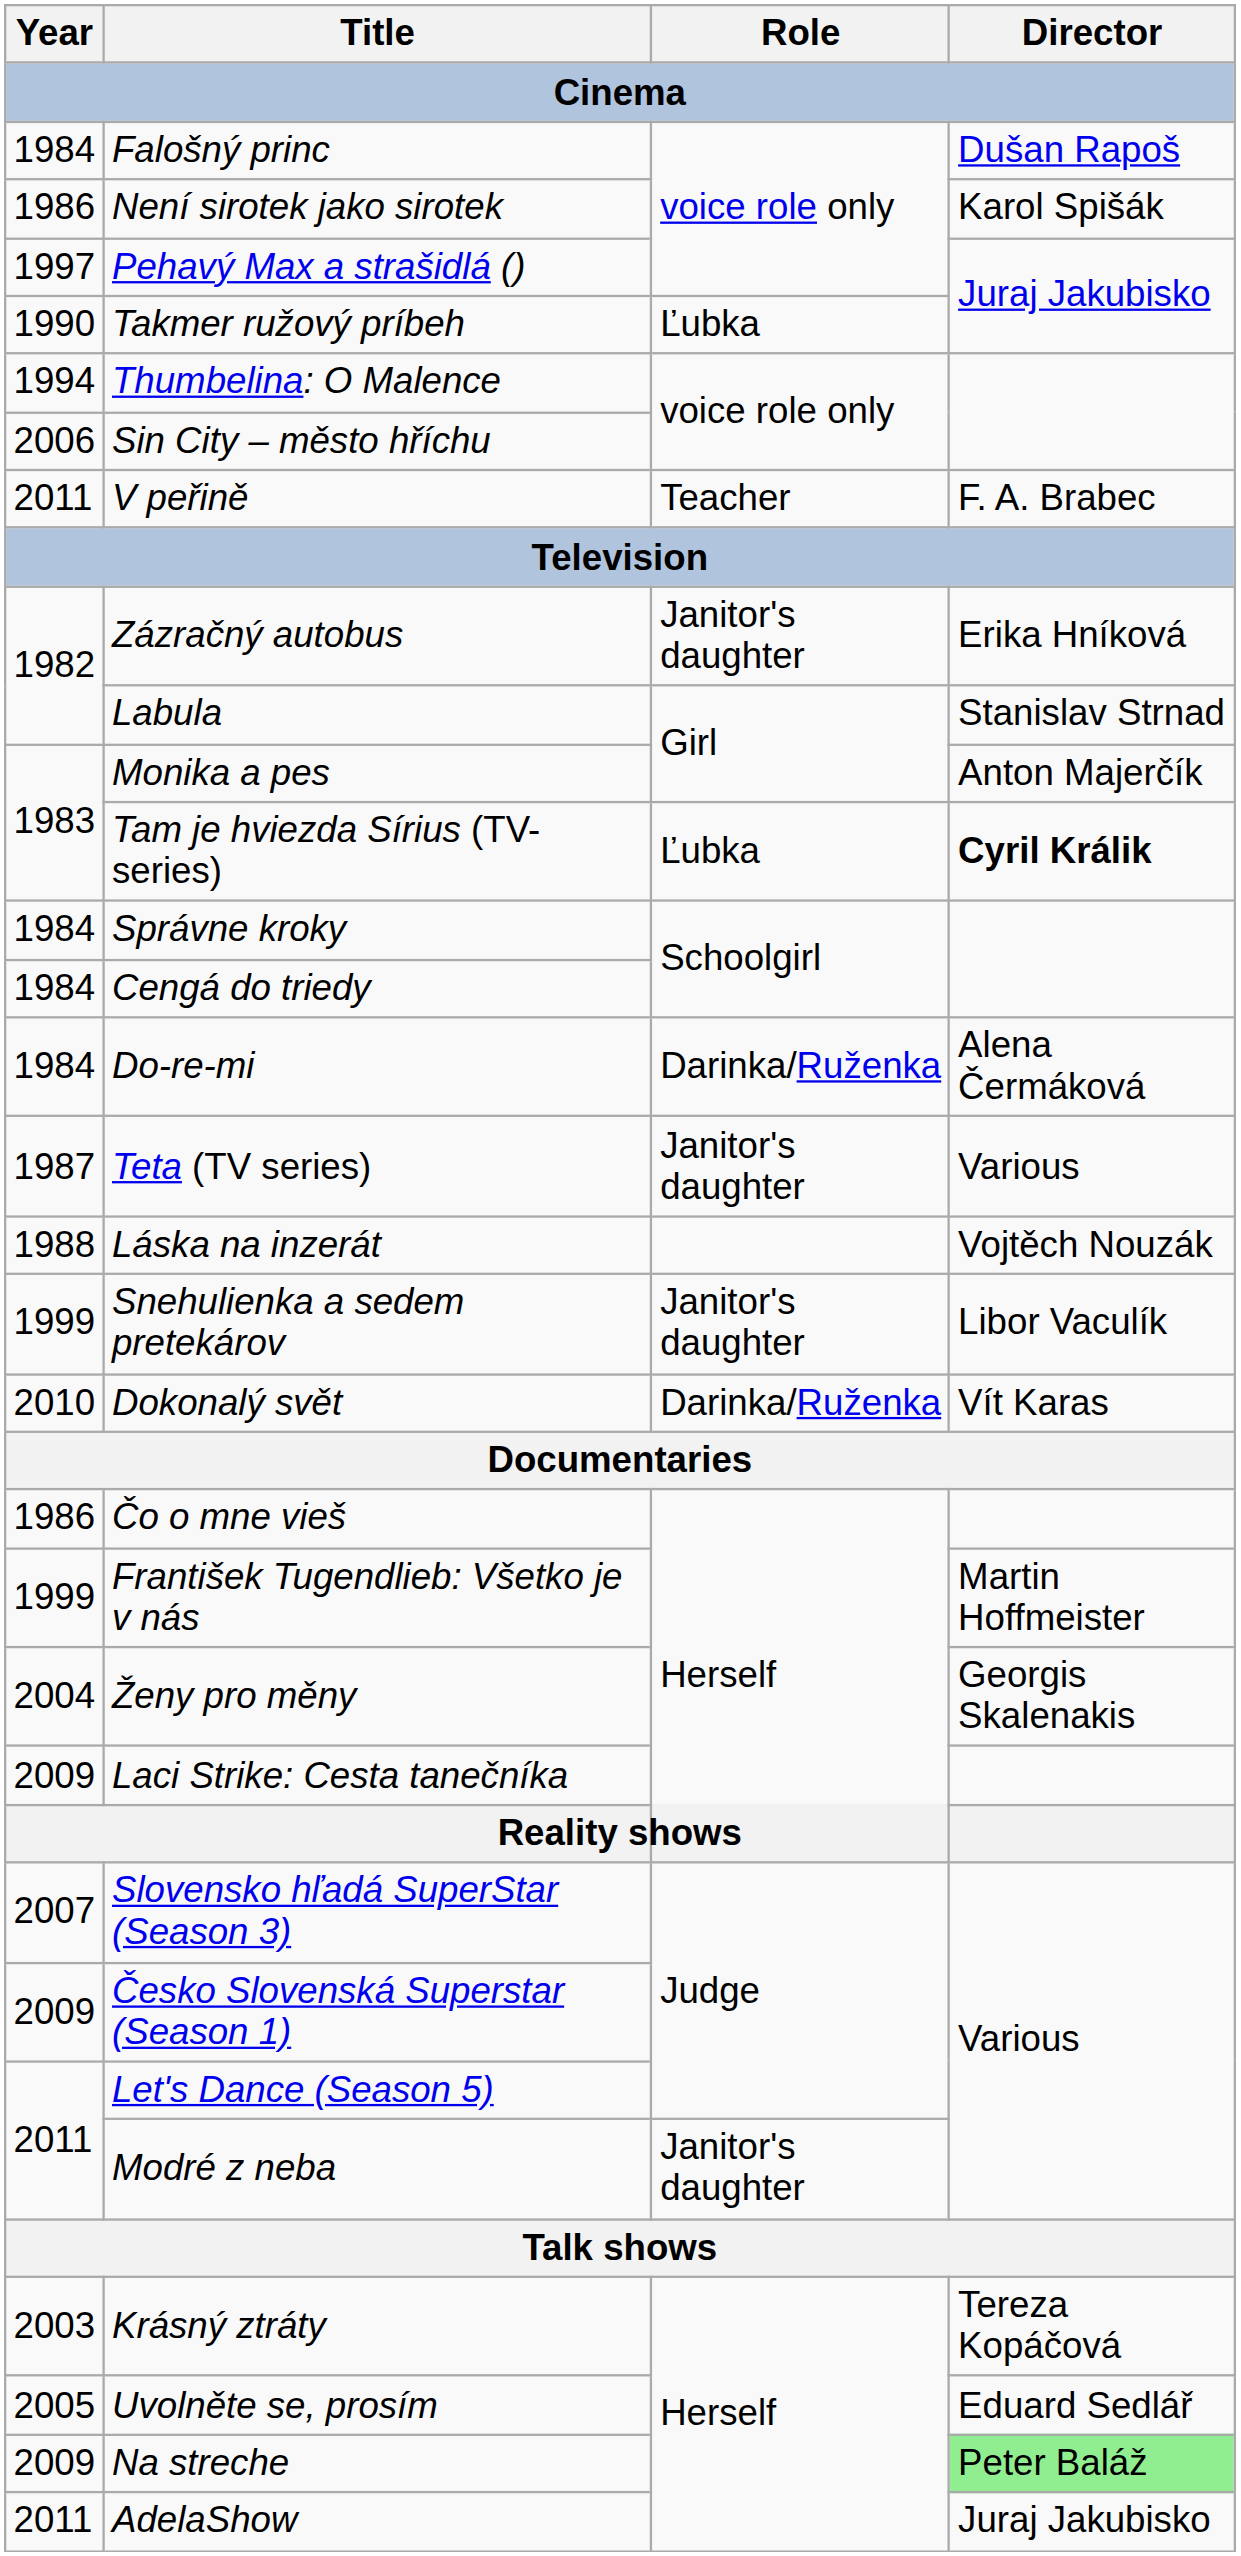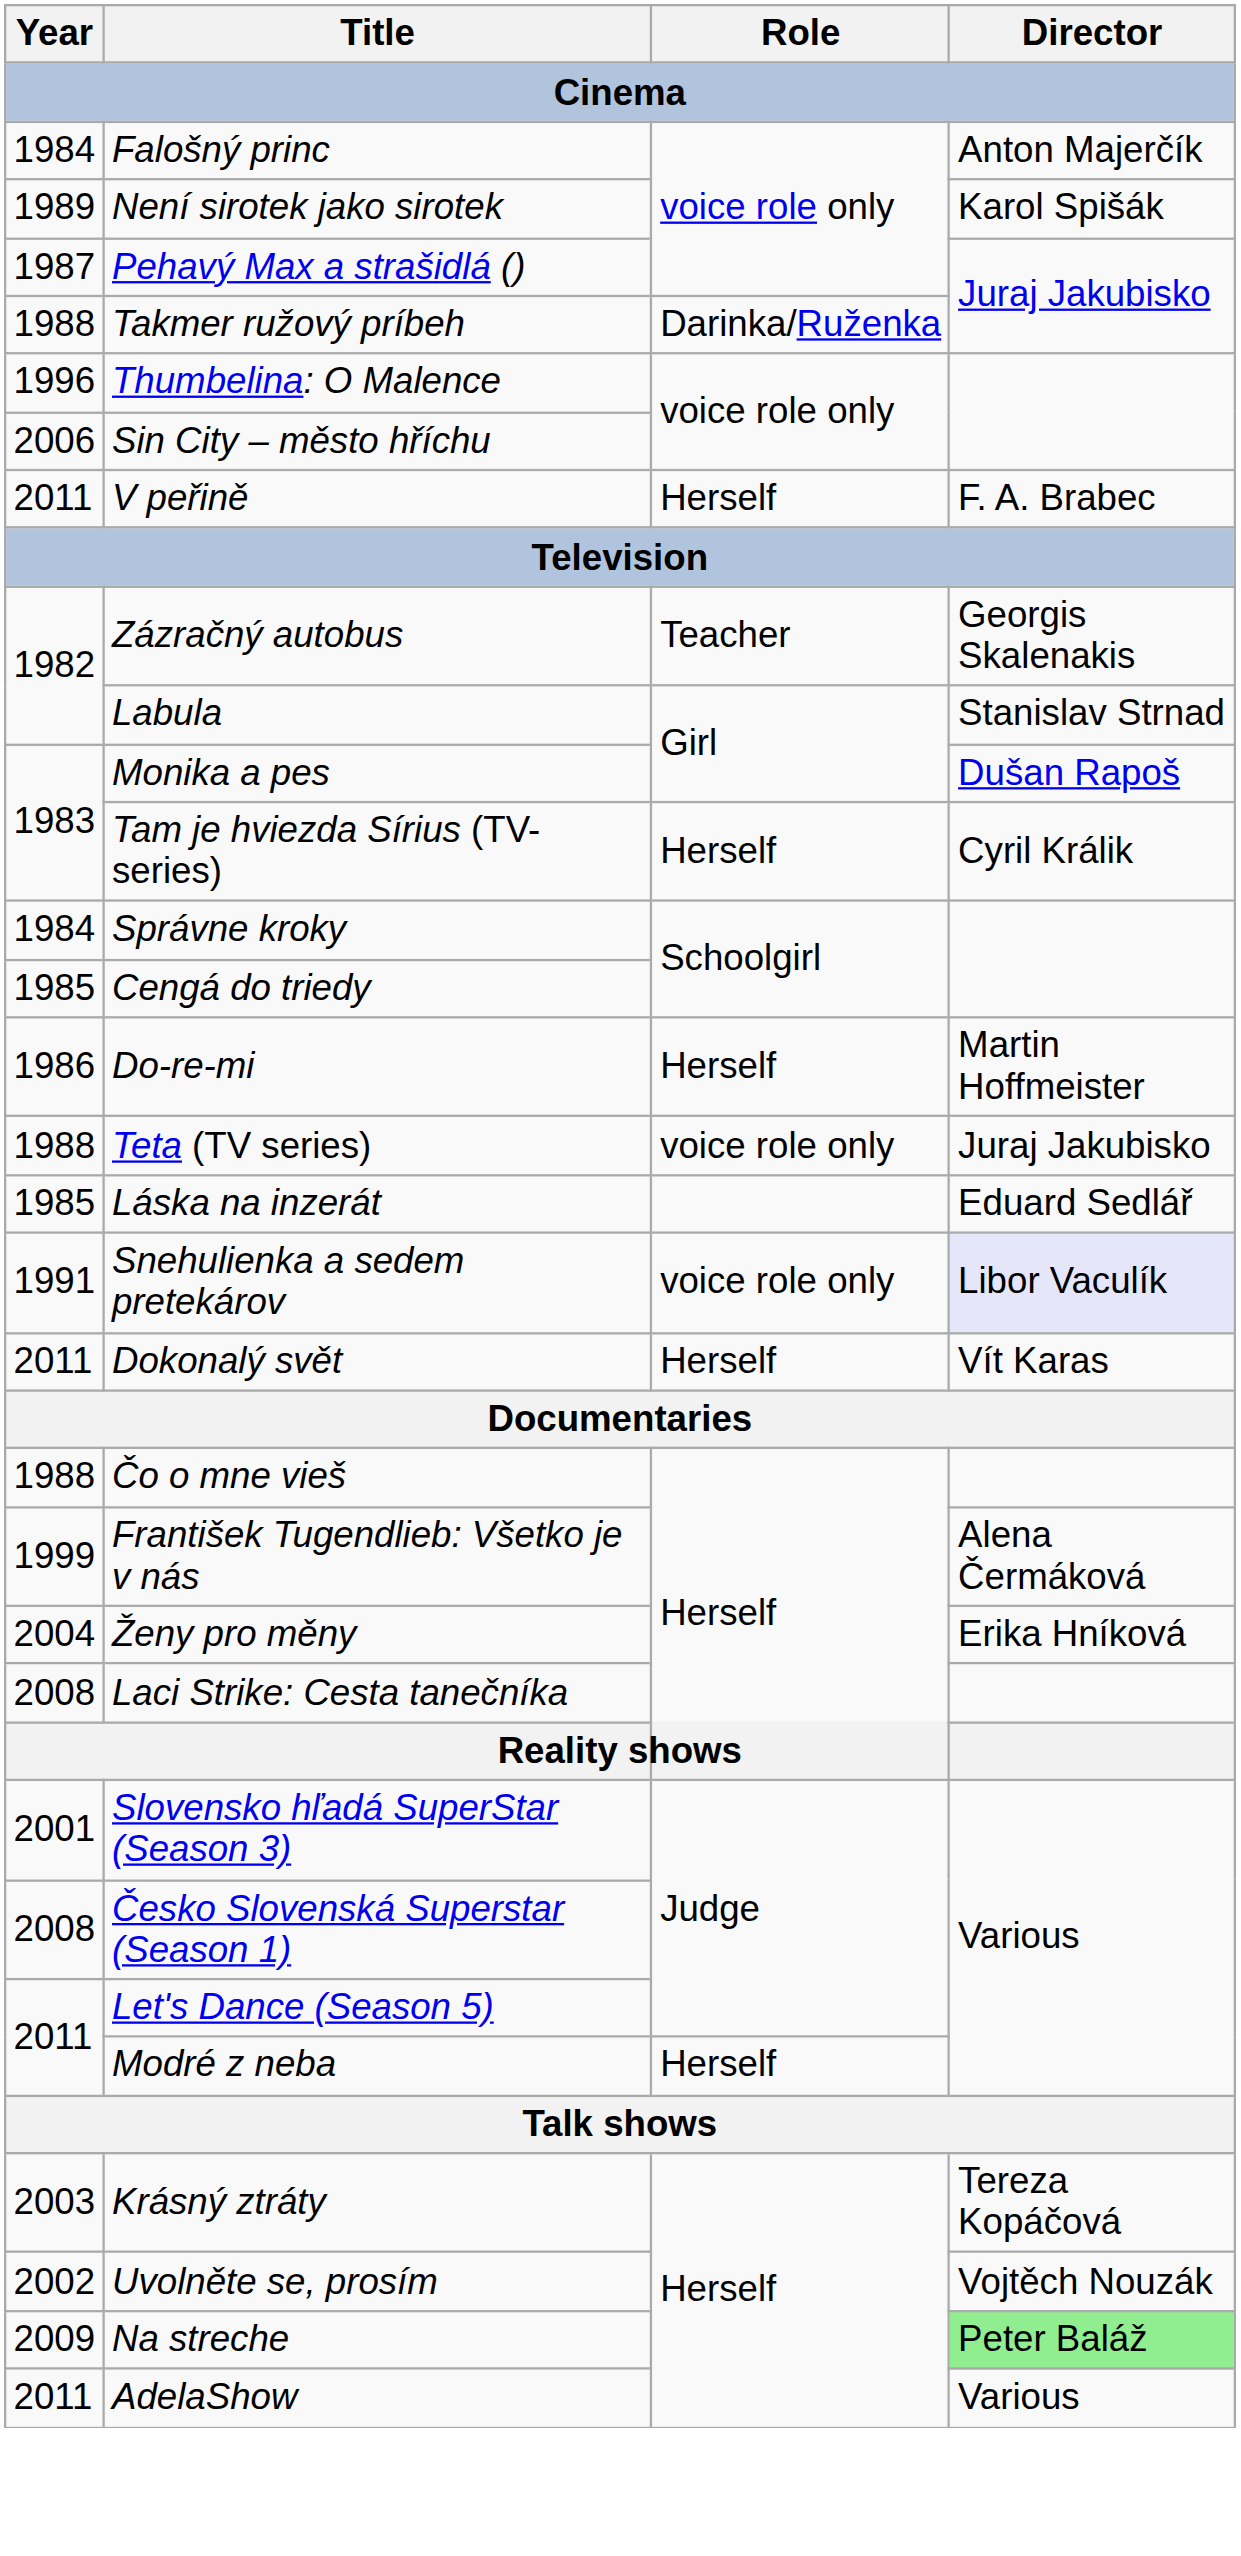Falošný princ | Director: Dušan Rapoš -> Anton Majerčík
Není sirotek jako sirotek | Year: 1986 -> 1989
Pehavý Max a strašidlá () | Year: 1997 -> 1987
Takmer ružový príbeh | Year: 1990 -> 1988
Takmer ružový príbeh | Role: Ľubka -> Darinka/Ruženka
Thumbelina: O Malence | Year: 1994 -> 1996
V peřině | Role: Teacher -> Herself
Zázračný autobus | Role: Janitor's daughter -> Teacher
Zázračný autobus | Director: Erika Hníková -> Georgis Skalenakis
Monika a pes | Director: Anton Majerčík -> Dušan Rapoš
Tam je hviezda Sírius (TV-series) | Role: Ľubka -> Herself
Tam je hviezda Sírius (TV-series) | Director: bold -> normal
Cengá do triedy | Year: 1984 -> 1985
Do-re-mi | Year: 1984 -> 1986
Do-re-mi | Role: Darinka/Ruženka -> Herself
Do-re-mi | Director: Alena Čermáková -> Martin Hoffmeister
Teta (TV series) | Year: 1987 -> 1988
Teta (TV series) | Role: Janitor's daughter -> voice role only
Teta (TV series) | Director: Various -> Juraj Jakubisko
Láska na inzerát | Year: 1988 -> 1985
Láska na inzerát | Director: Vojtěch Nouzák -> Eduard Sedlář
Snehulienka a sedem pretekárov | Year: 1999 -> 1991
Snehulienka a sedem pretekárov | Role: Janitor's daughter -> voice role only
Snehulienka a sedem pretekárov | Director: no background -> lavender background
Dokonalý svět | Year: 2010 -> 2011
Dokonalý svět | Role: Darinka/Ruženka -> Herself
Čo o mne vieš | Year: 1986 -> 1988
František Tugendlieb: Všetko je v nás | Director: Martin Hoffmeister -> Alena Čermáková
Ženy pro měny | Director: Georgis Skalenakis -> Erika Hníková
Laci Strike: Cesta tanečníka | Year: 2009 -> 2008
Slovensko hľadá SuperStar (Season 3) | Year: 2007 -> 2001
Česko Slovenská Superstar (Season 1) | Year: 2009 -> 2008
Modré z neba | Role: Janitor's daughter -> Herself
Uvolněte se, prosím | Year: 2005 -> 2002
Uvolněte se, prosím | Director: Eduard Sedlář -> Vojtěch Nouzák
AdelaShow | Director: Juraj Jakubisko -> Various
